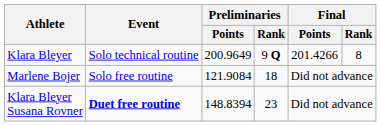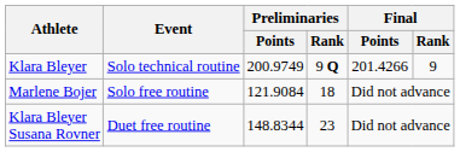Klara Bleyer | Preliminaries / Points: 200.9649 -> 200.9749
Klara Bleyer | Final / Rank: 8 -> 9
Klara Bleyer Susana Rovner | Event: bold -> normal
Klara Bleyer Susana Rovner | Preliminaries / Points: 148.8394 -> 148.8344
